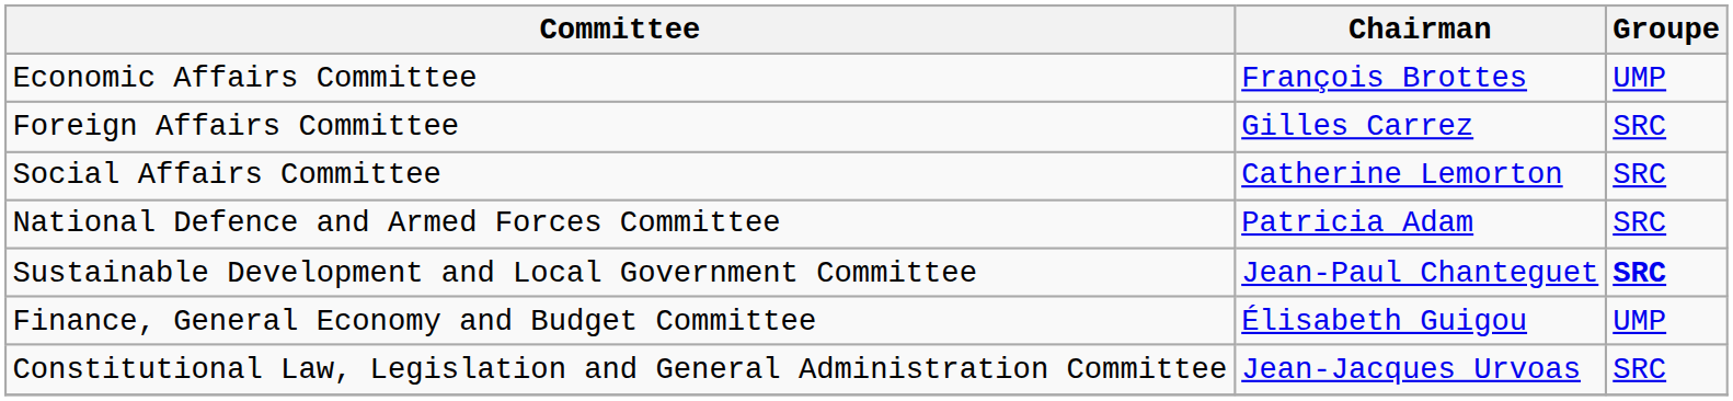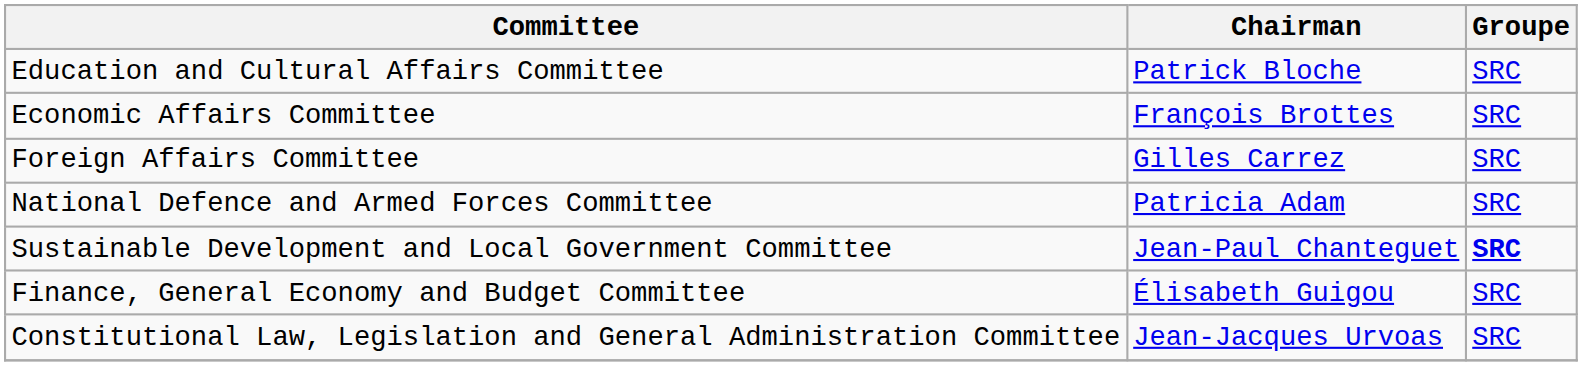+ row: Education and Cultural Affairs Committee | Patrick Bloche | SRC
Economic Affairs Committee | Groupe: UMP -> SRC
- row: Social Affairs Committee | Catherine Lemorton | SRC
Finance, General Economy and Budget Committee | Groupe: UMP -> SRC
